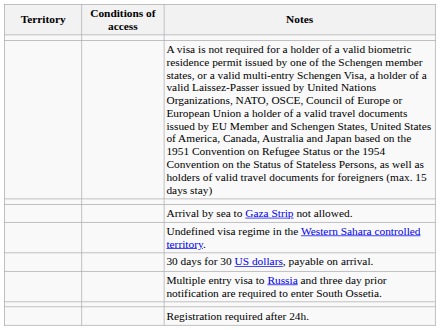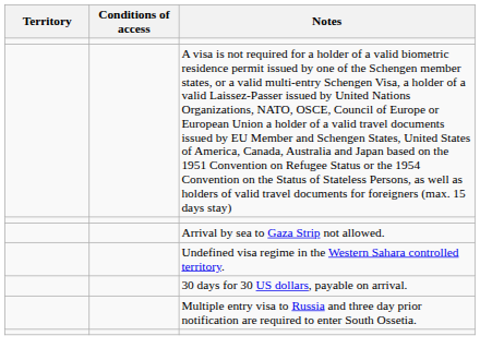- row: Registration required after 24h.
